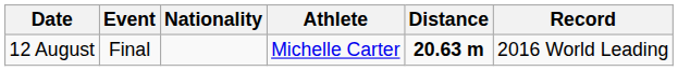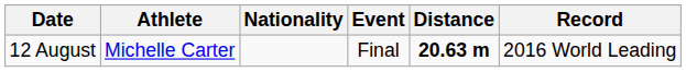columns swapped: Event <-> Athlete
